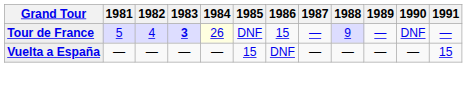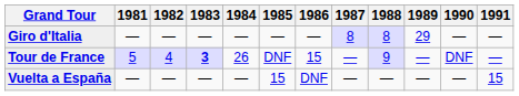+ row: Giro d'Italia | — | — | — | — | — | — | 8 | 8 | 29 | — | —
Tour de France | 1984: lightyellow background -> no background
